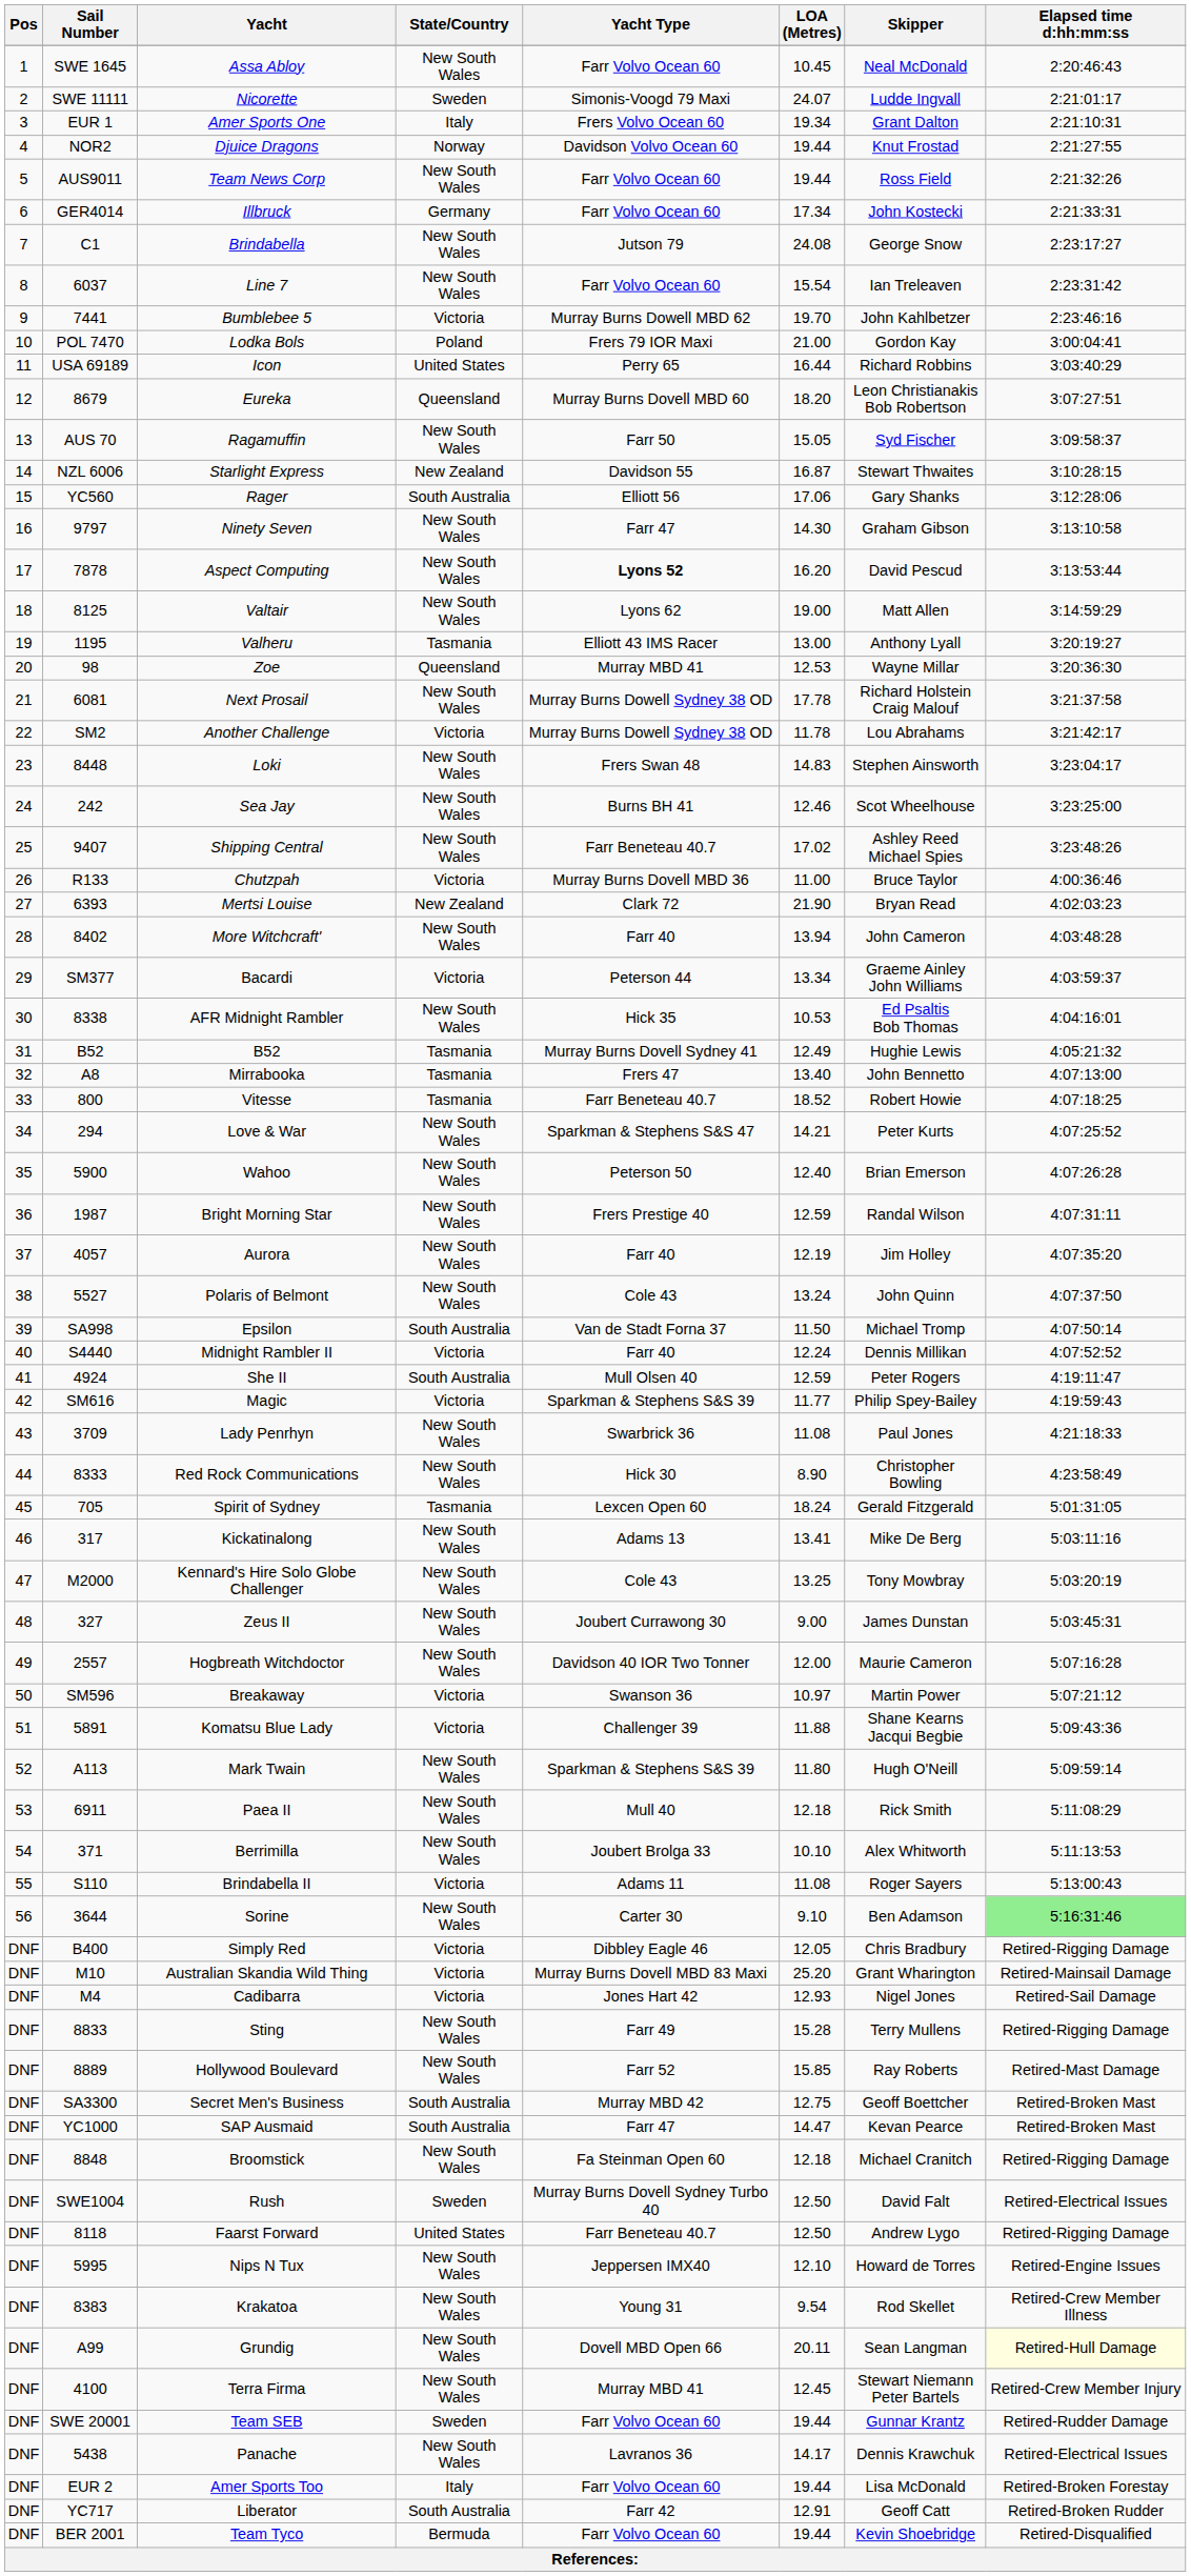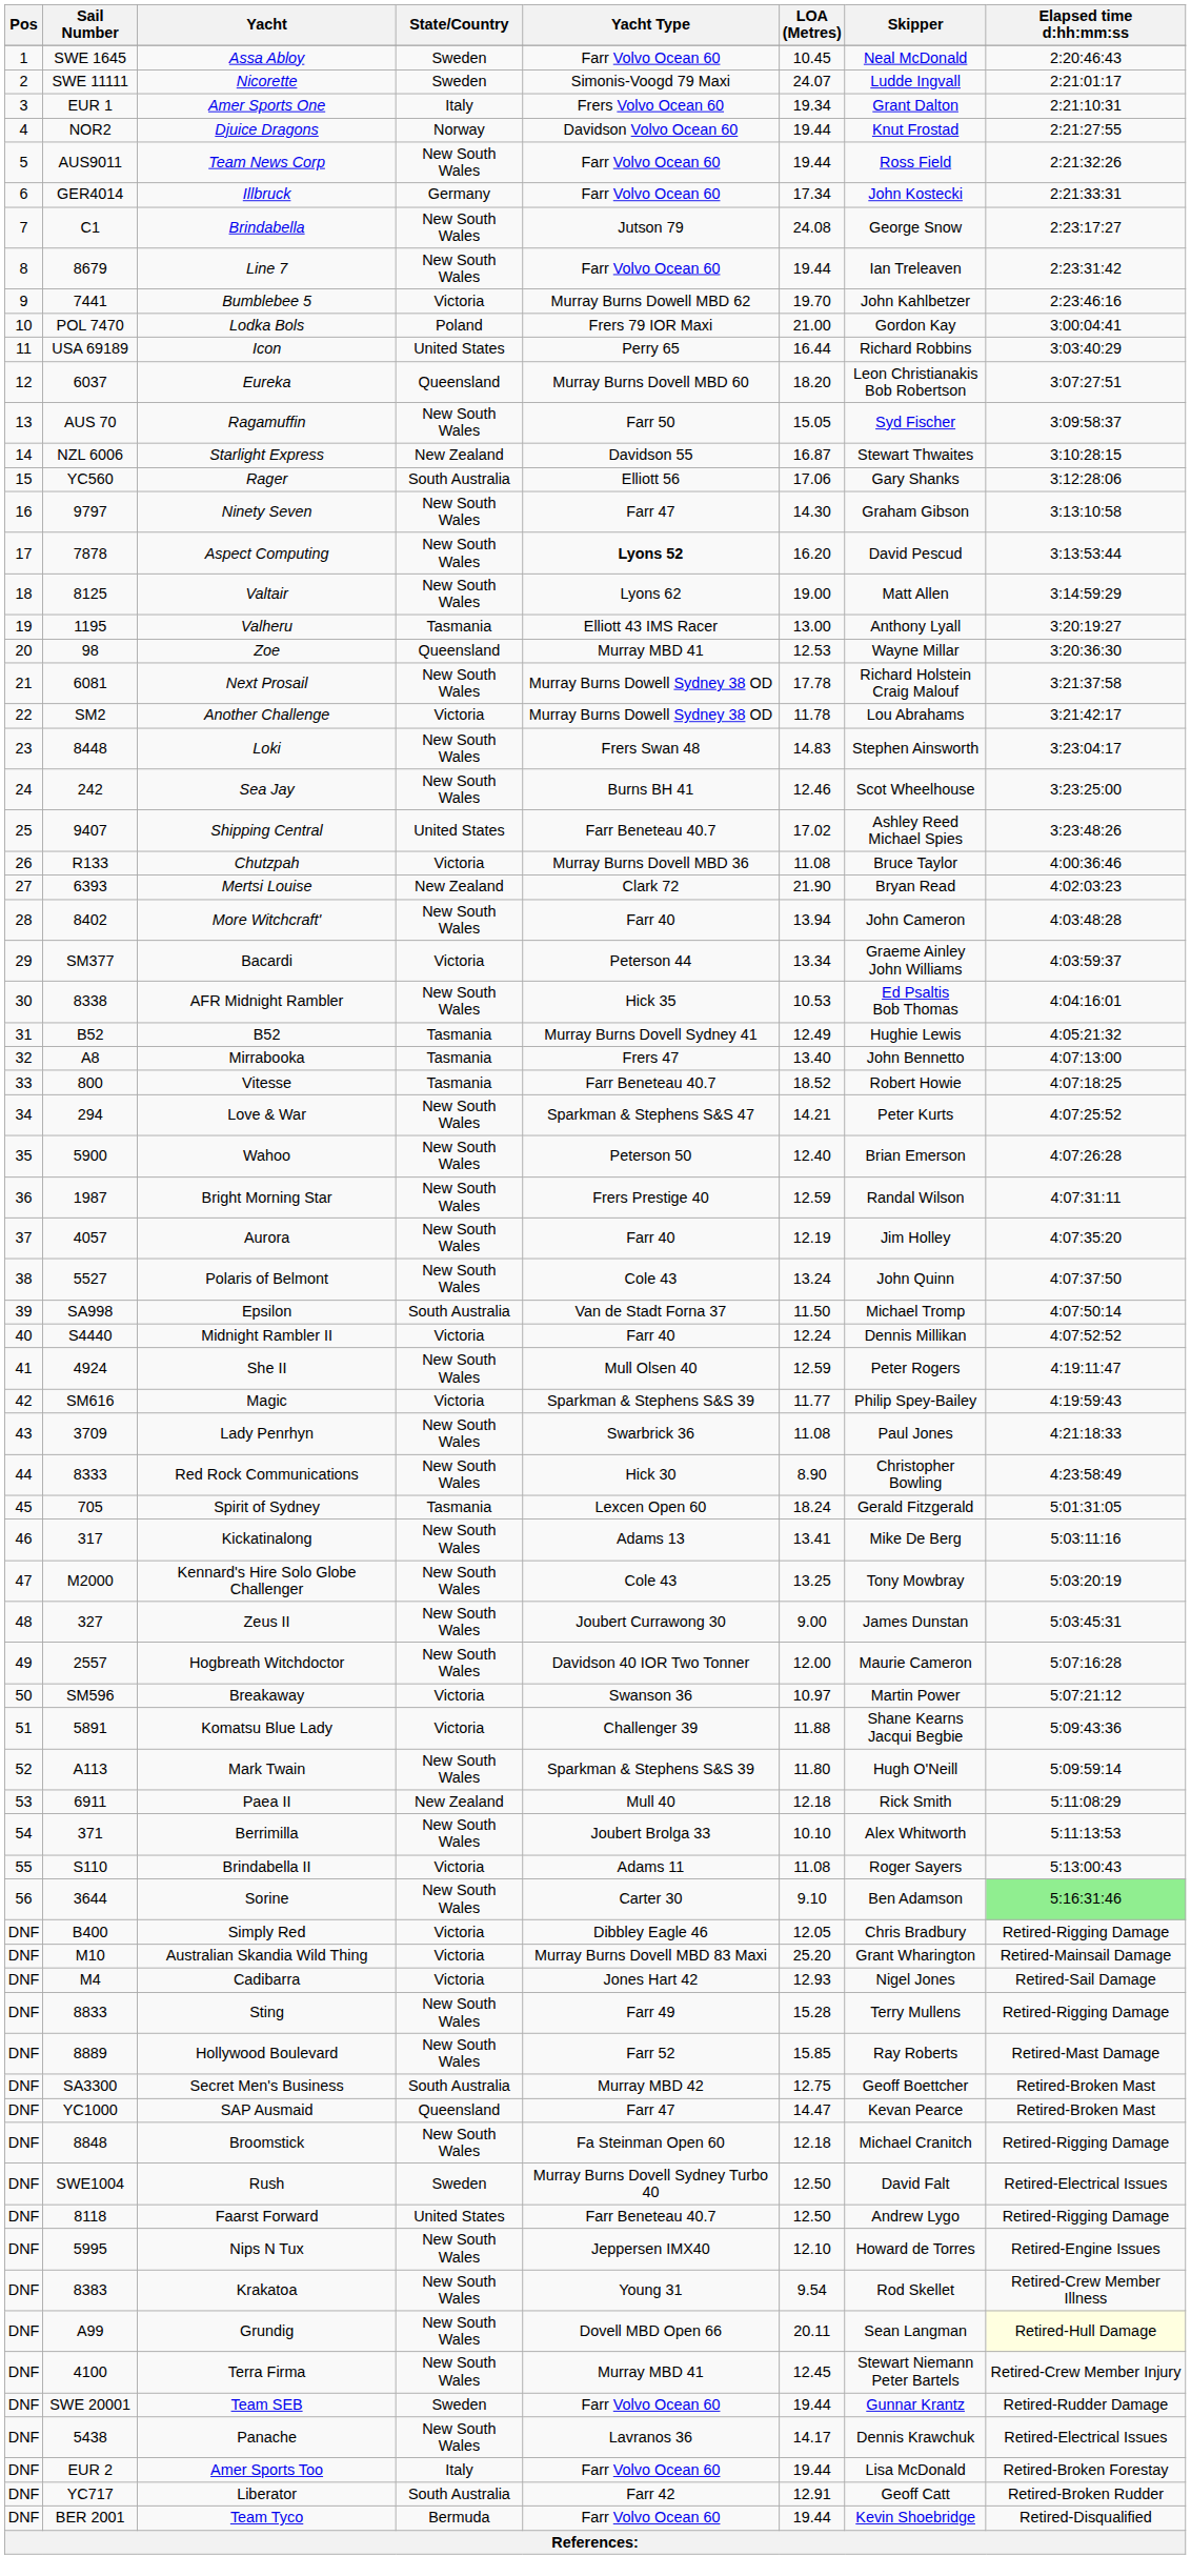Assa Abloy | State/Country: New South Wales -> Sweden
Line 7 | Sail Number: 6037 -> 8679
Line 7 | LOA (Metres): 15.54 -> 19.44
Eureka | Sail Number: 8679 -> 6037
Shipping Central | State/Country: New South Wales -> United States
Chutzpah | LOA (Metres): 11.00 -> 11.08
She II | State/Country: South Australia -> New South Wales
Paea II | State/Country: New South Wales -> New Zealand
SAP Ausmaid | State/Country: South Australia -> Queensland
